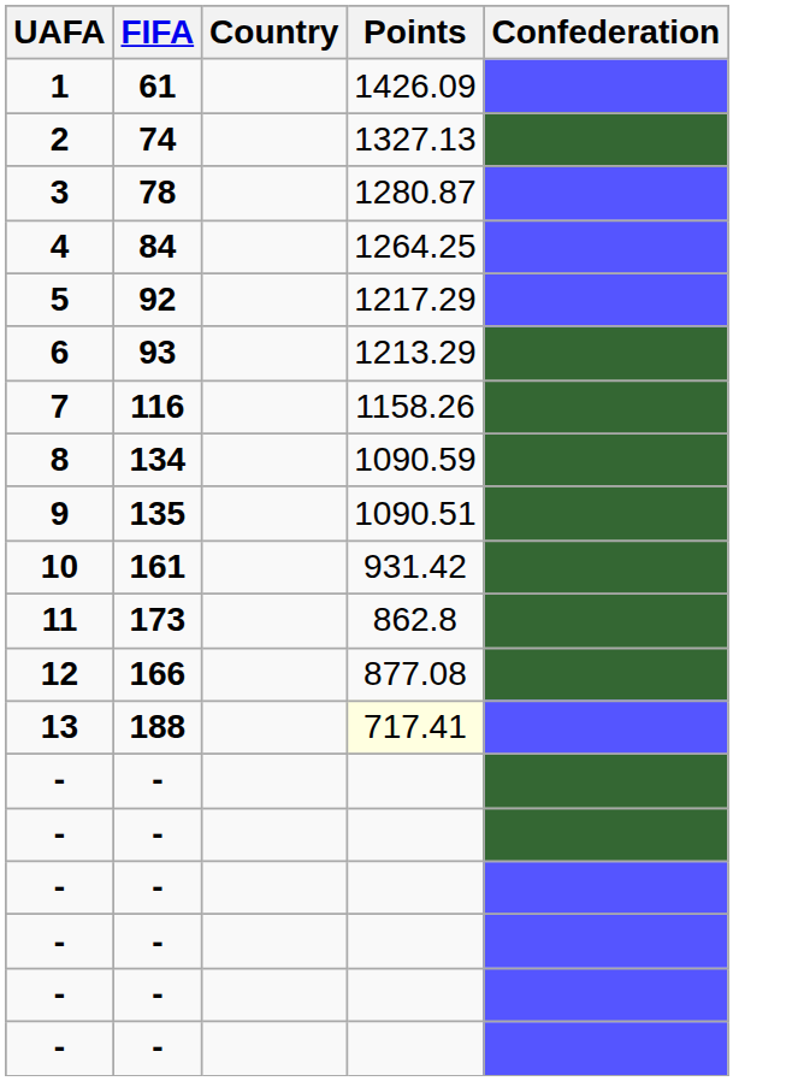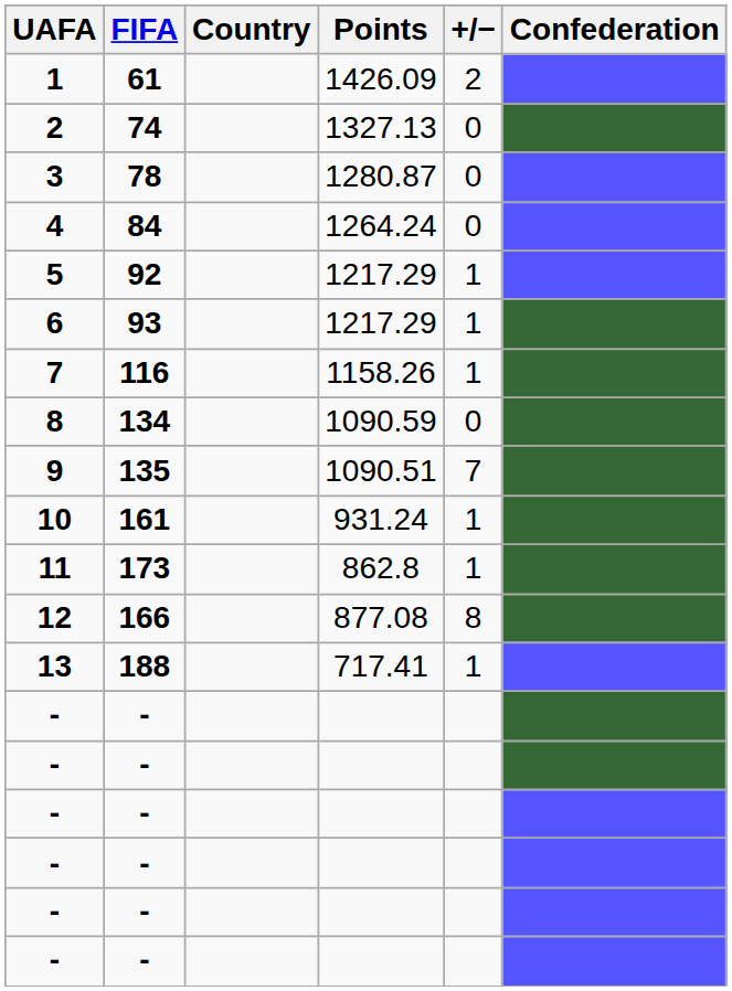+ column: +/− | 2 | 0 | 0 | 0 | 1 | 1 | 1 | 0 | 7 | 1 | 1 | 8 | 1
4 | Points: 1264.25 -> 1264.24
6 | Points: 1213.29 -> 1217.29
10 | Points: 931.42 -> 931.24
13 | Points: lightyellow background -> no background
